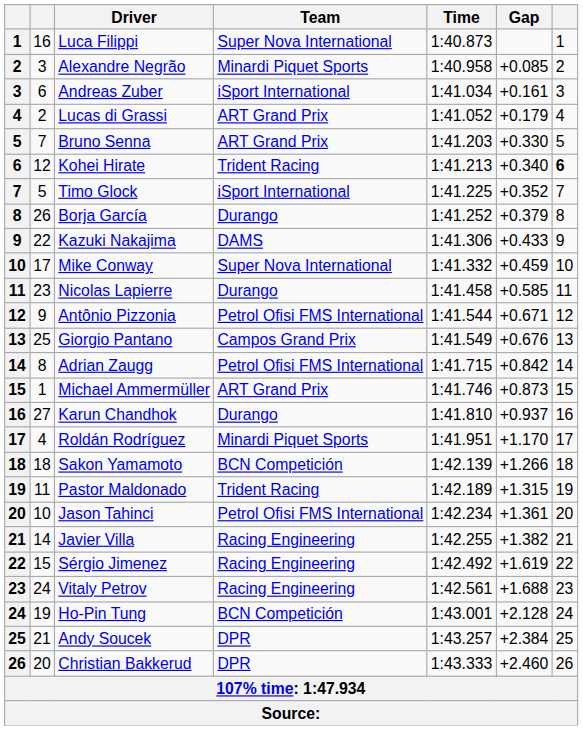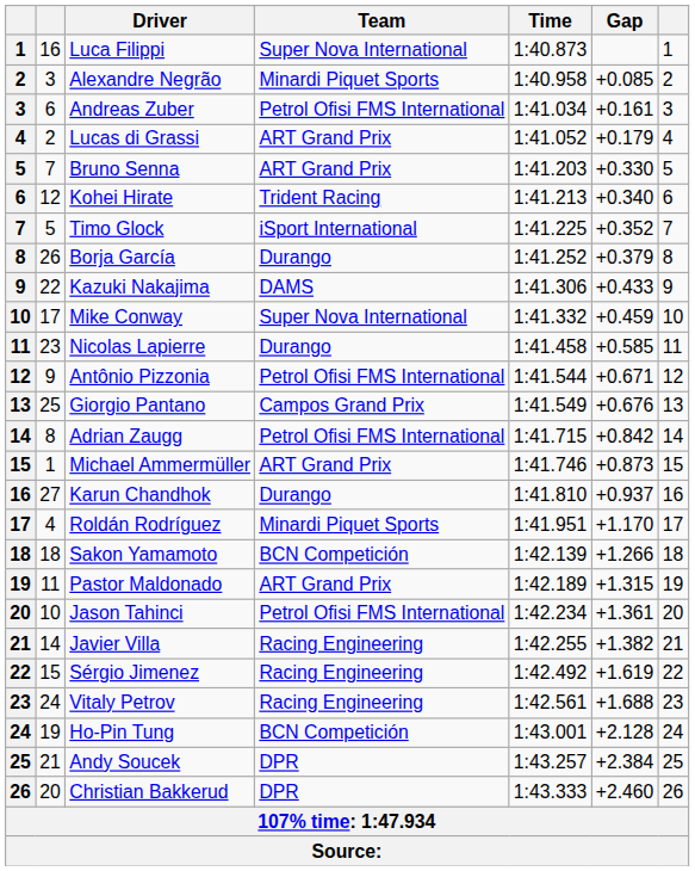Andreas Zuber | Team: iSport International -> Petrol Ofisi FMS International
Kohei Hirate | column 7: bold -> normal
Pastor Maldonado | Team: Trident Racing -> ART Grand Prix
